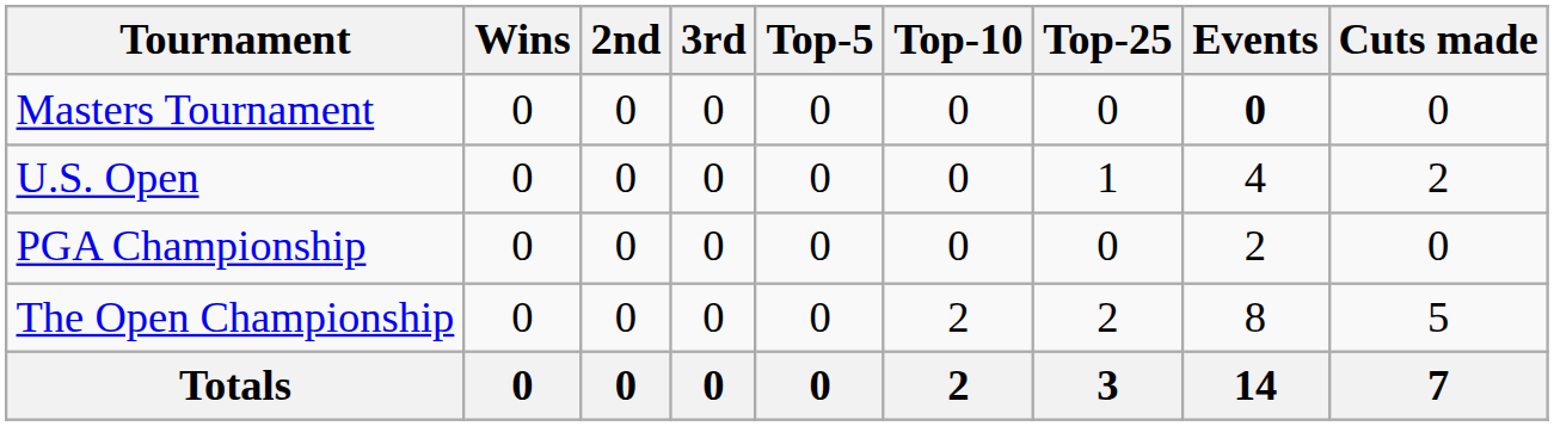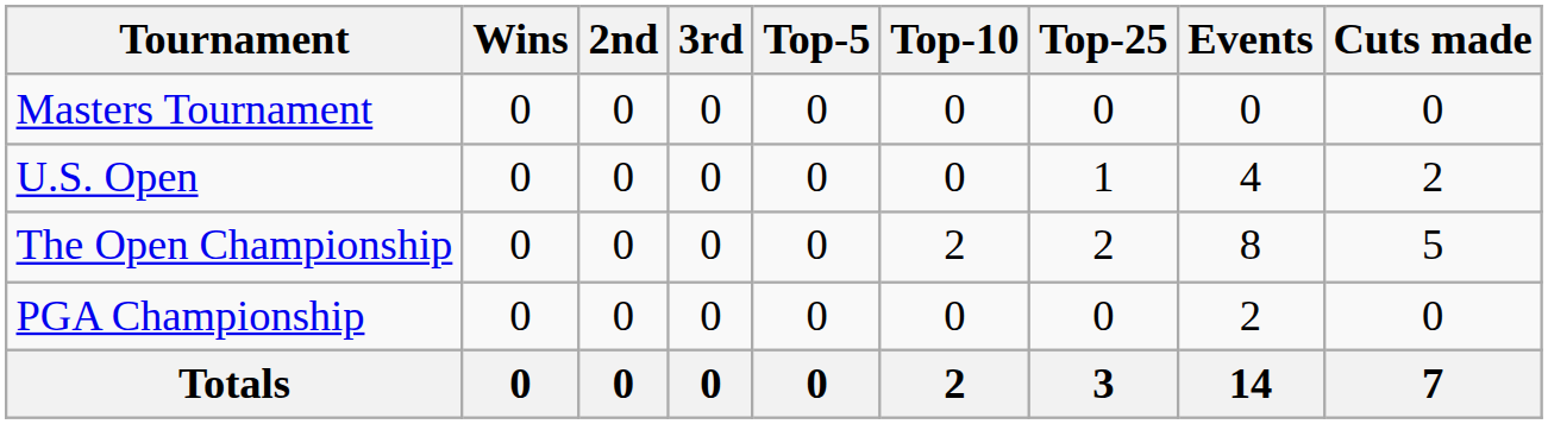Masters Tournament | Events: bold -> normal
rows swapped: The Open Championship <-> PGA Championship
